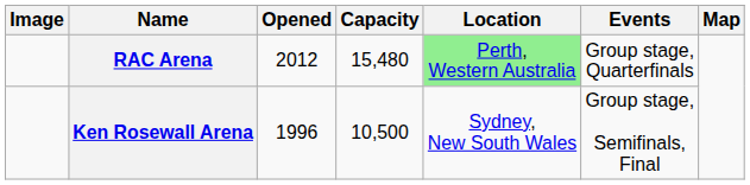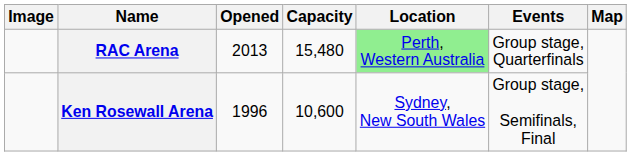RAC Arena | Opened: 2012 -> 2013
Ken Rosewall Arena | Capacity: 10,500 -> 10,600
